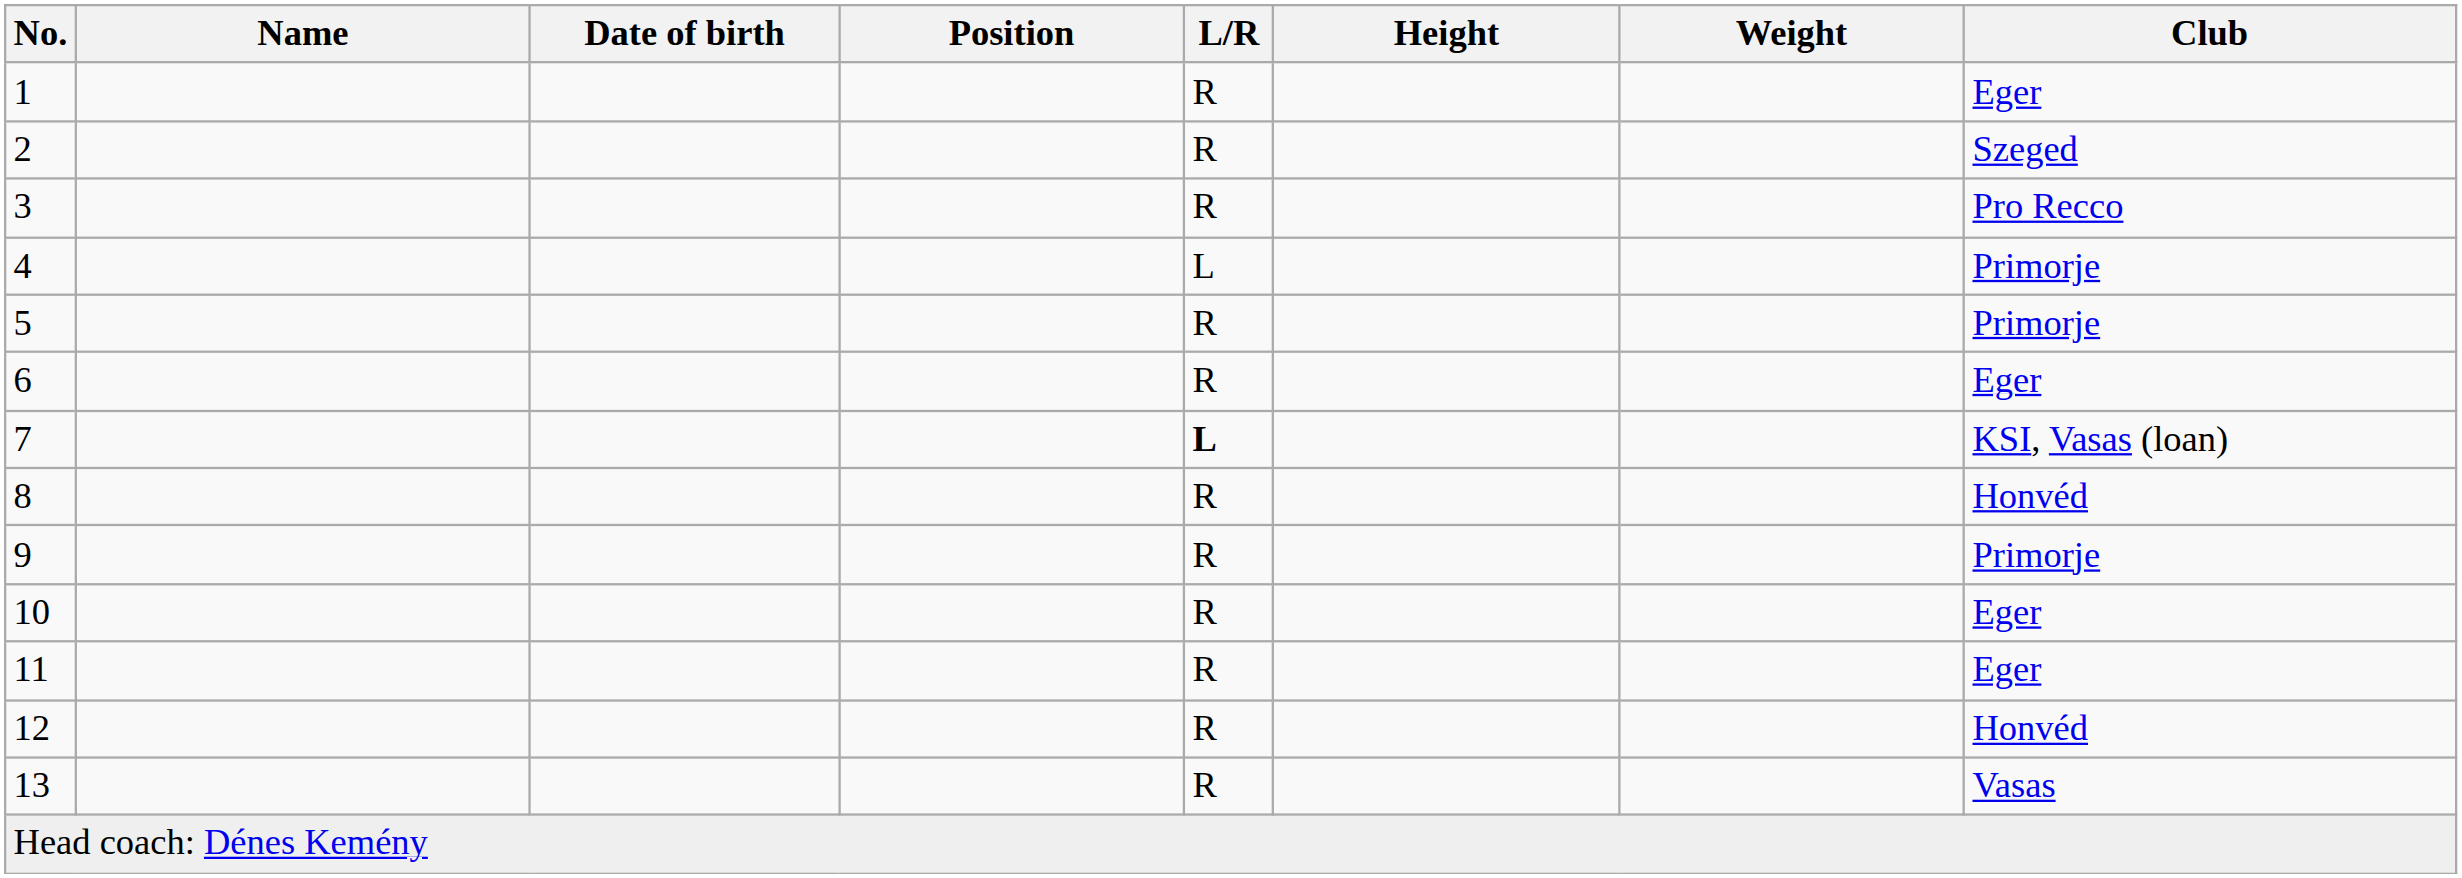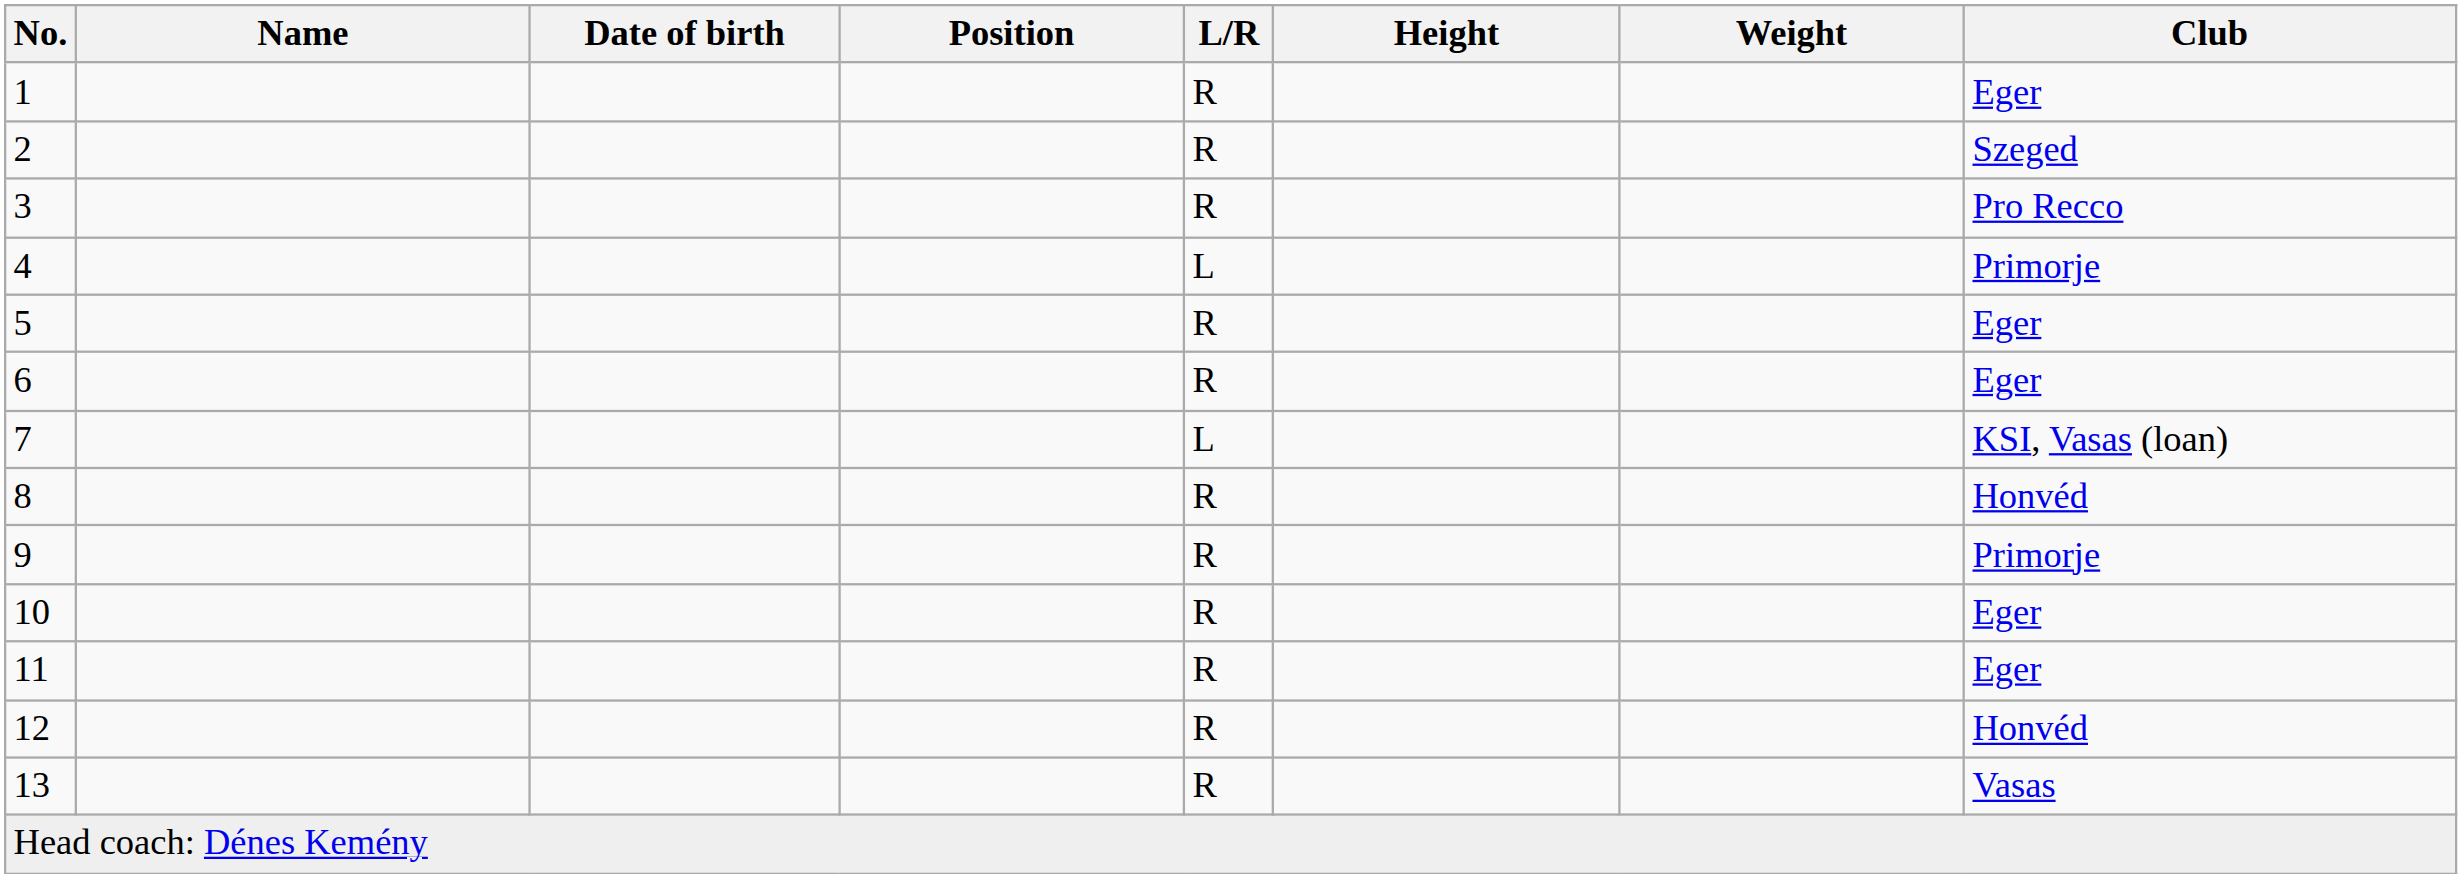5 | Club: Primorje -> Eger
7 | L/R: bold -> normal
